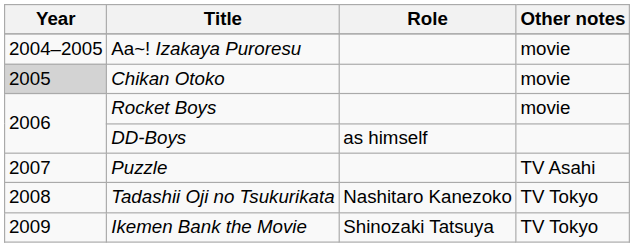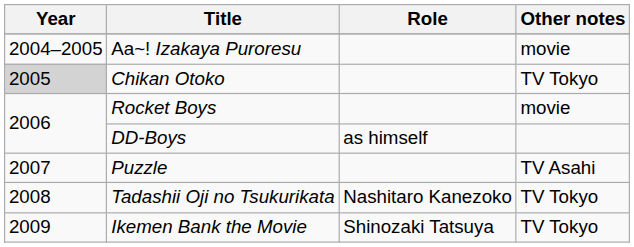Chikan Otoko | Other notes: movie -> TV Tokyo
